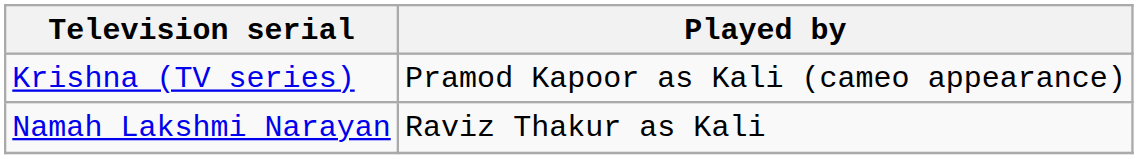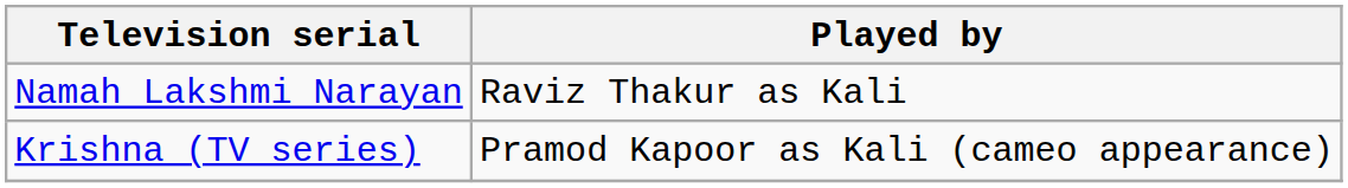rows swapped: Krishna (TV series) <-> Namah Lakshmi Narayan
